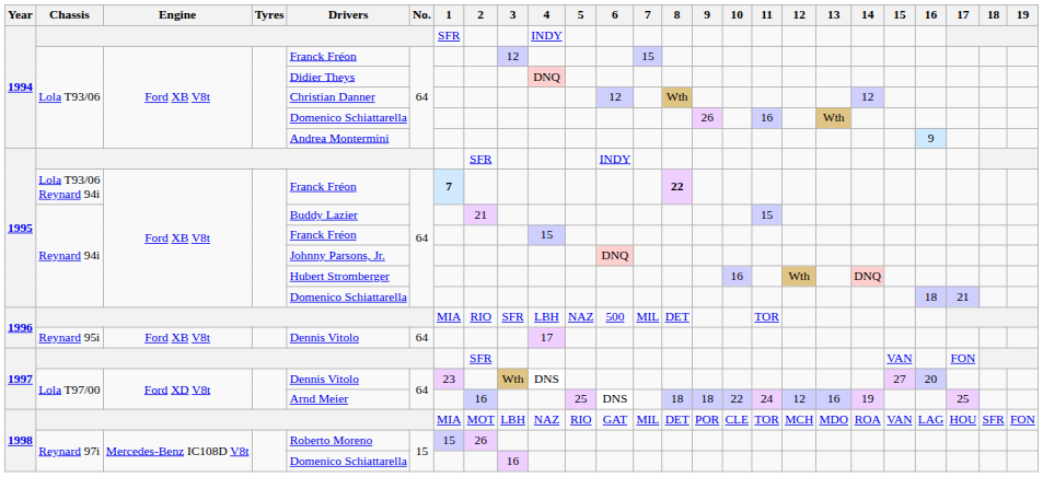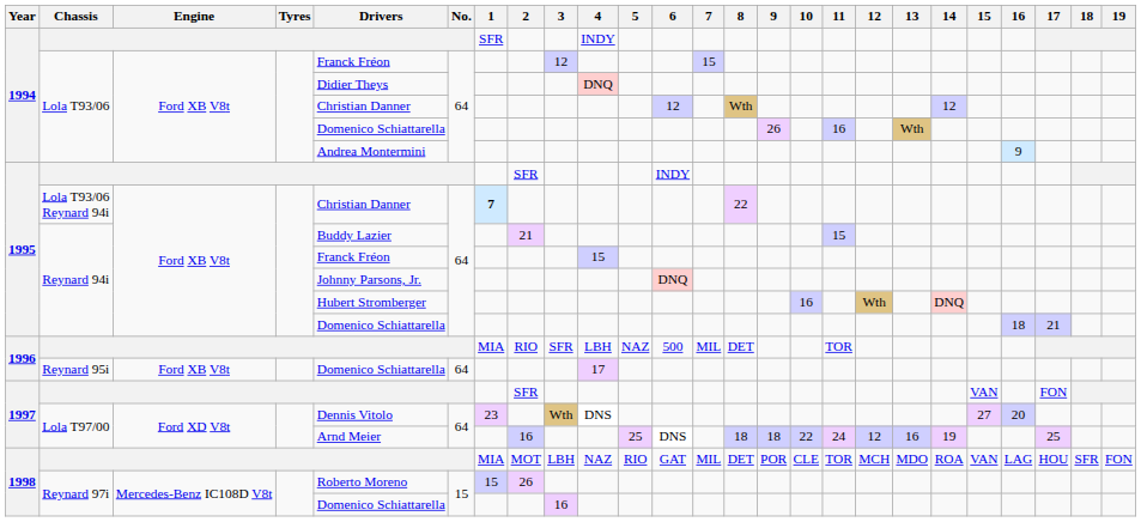Lola T93/06 Reynard 94i | Drivers: Franck Fréon -> Christian Danner
Lola T93/06 Reynard 94i | 8: bold -> normal
Reynard 95i | Drivers: Dennis Vitolo -> Domenico Schiattarella
